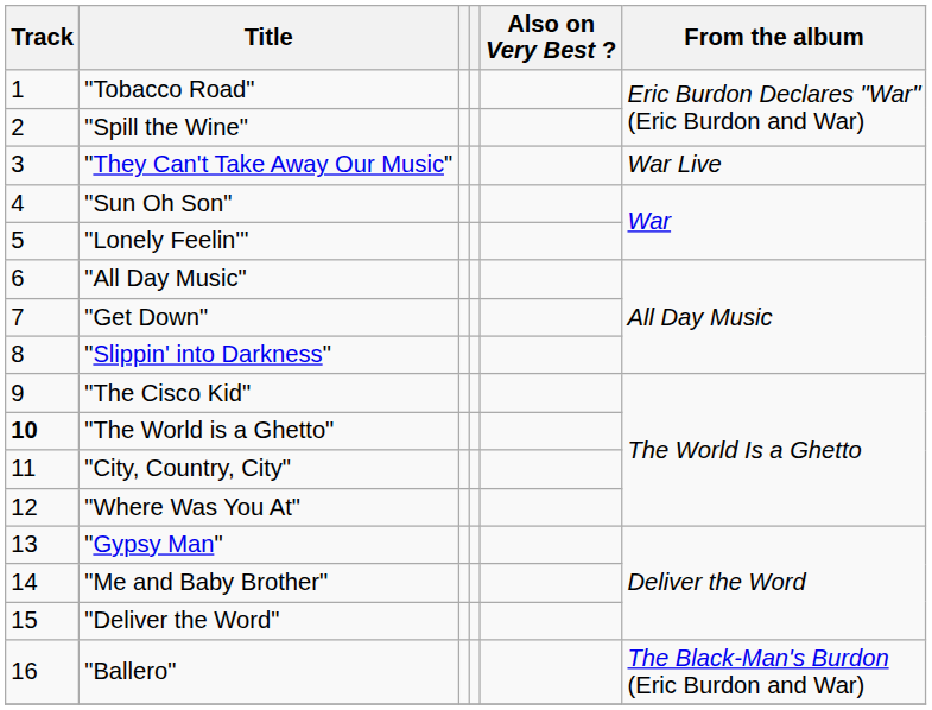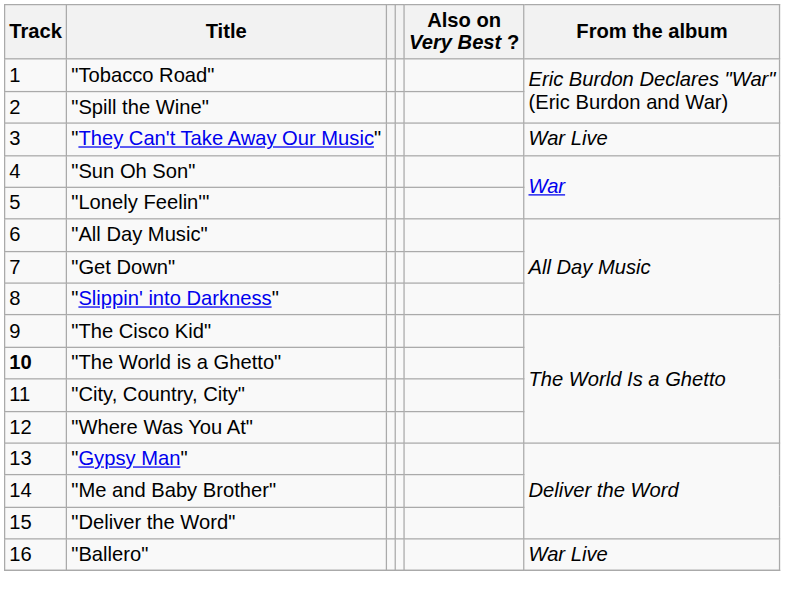"Ballero" | From the album: The Black-Man's Burdon (Eric Burdon and War) -> War Live
